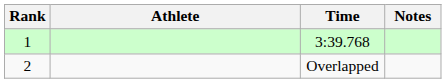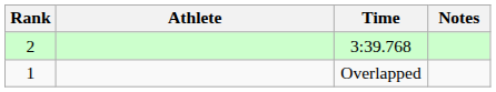3:39.768 | Rank: 1 -> 2
Overlapped | Rank: 2 -> 1
